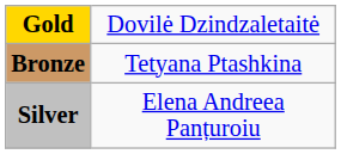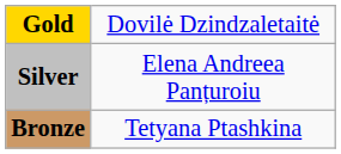rows swapped: Silver <-> Bronze
